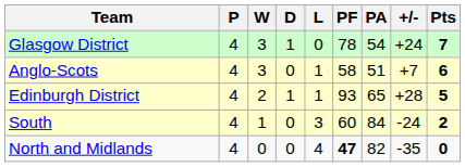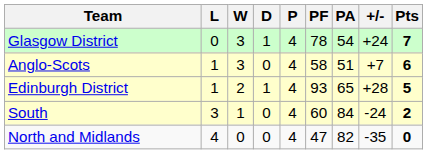columns swapped: P <-> L
North and Midlands | PF: bold -> normal
